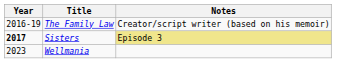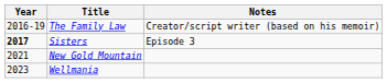Sisters | Notes: khaki background -> no background
+ row: 2021 | New Gold Mountain
